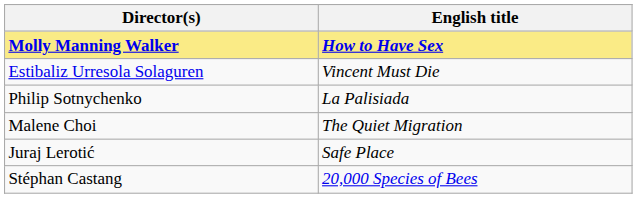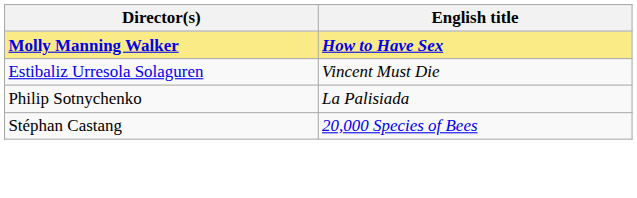- row: Malene Choi | The Quiet Migration
- row: Juraj Lerotić | Safe Place
